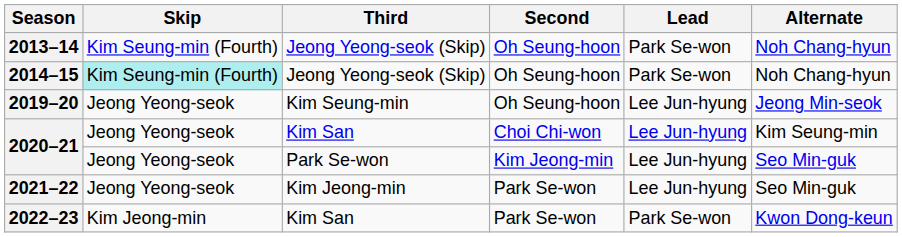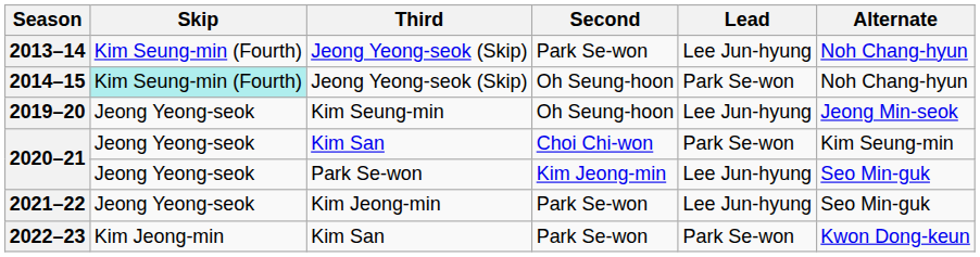2013–14 | Second: Oh Seung-hoon -> Park Se-won
2013–14 | Lead: Park Se-won -> Lee Jun-hyung
2020–21 / Kim San | Lead: Lee Jun-hyung -> Park Se-won
